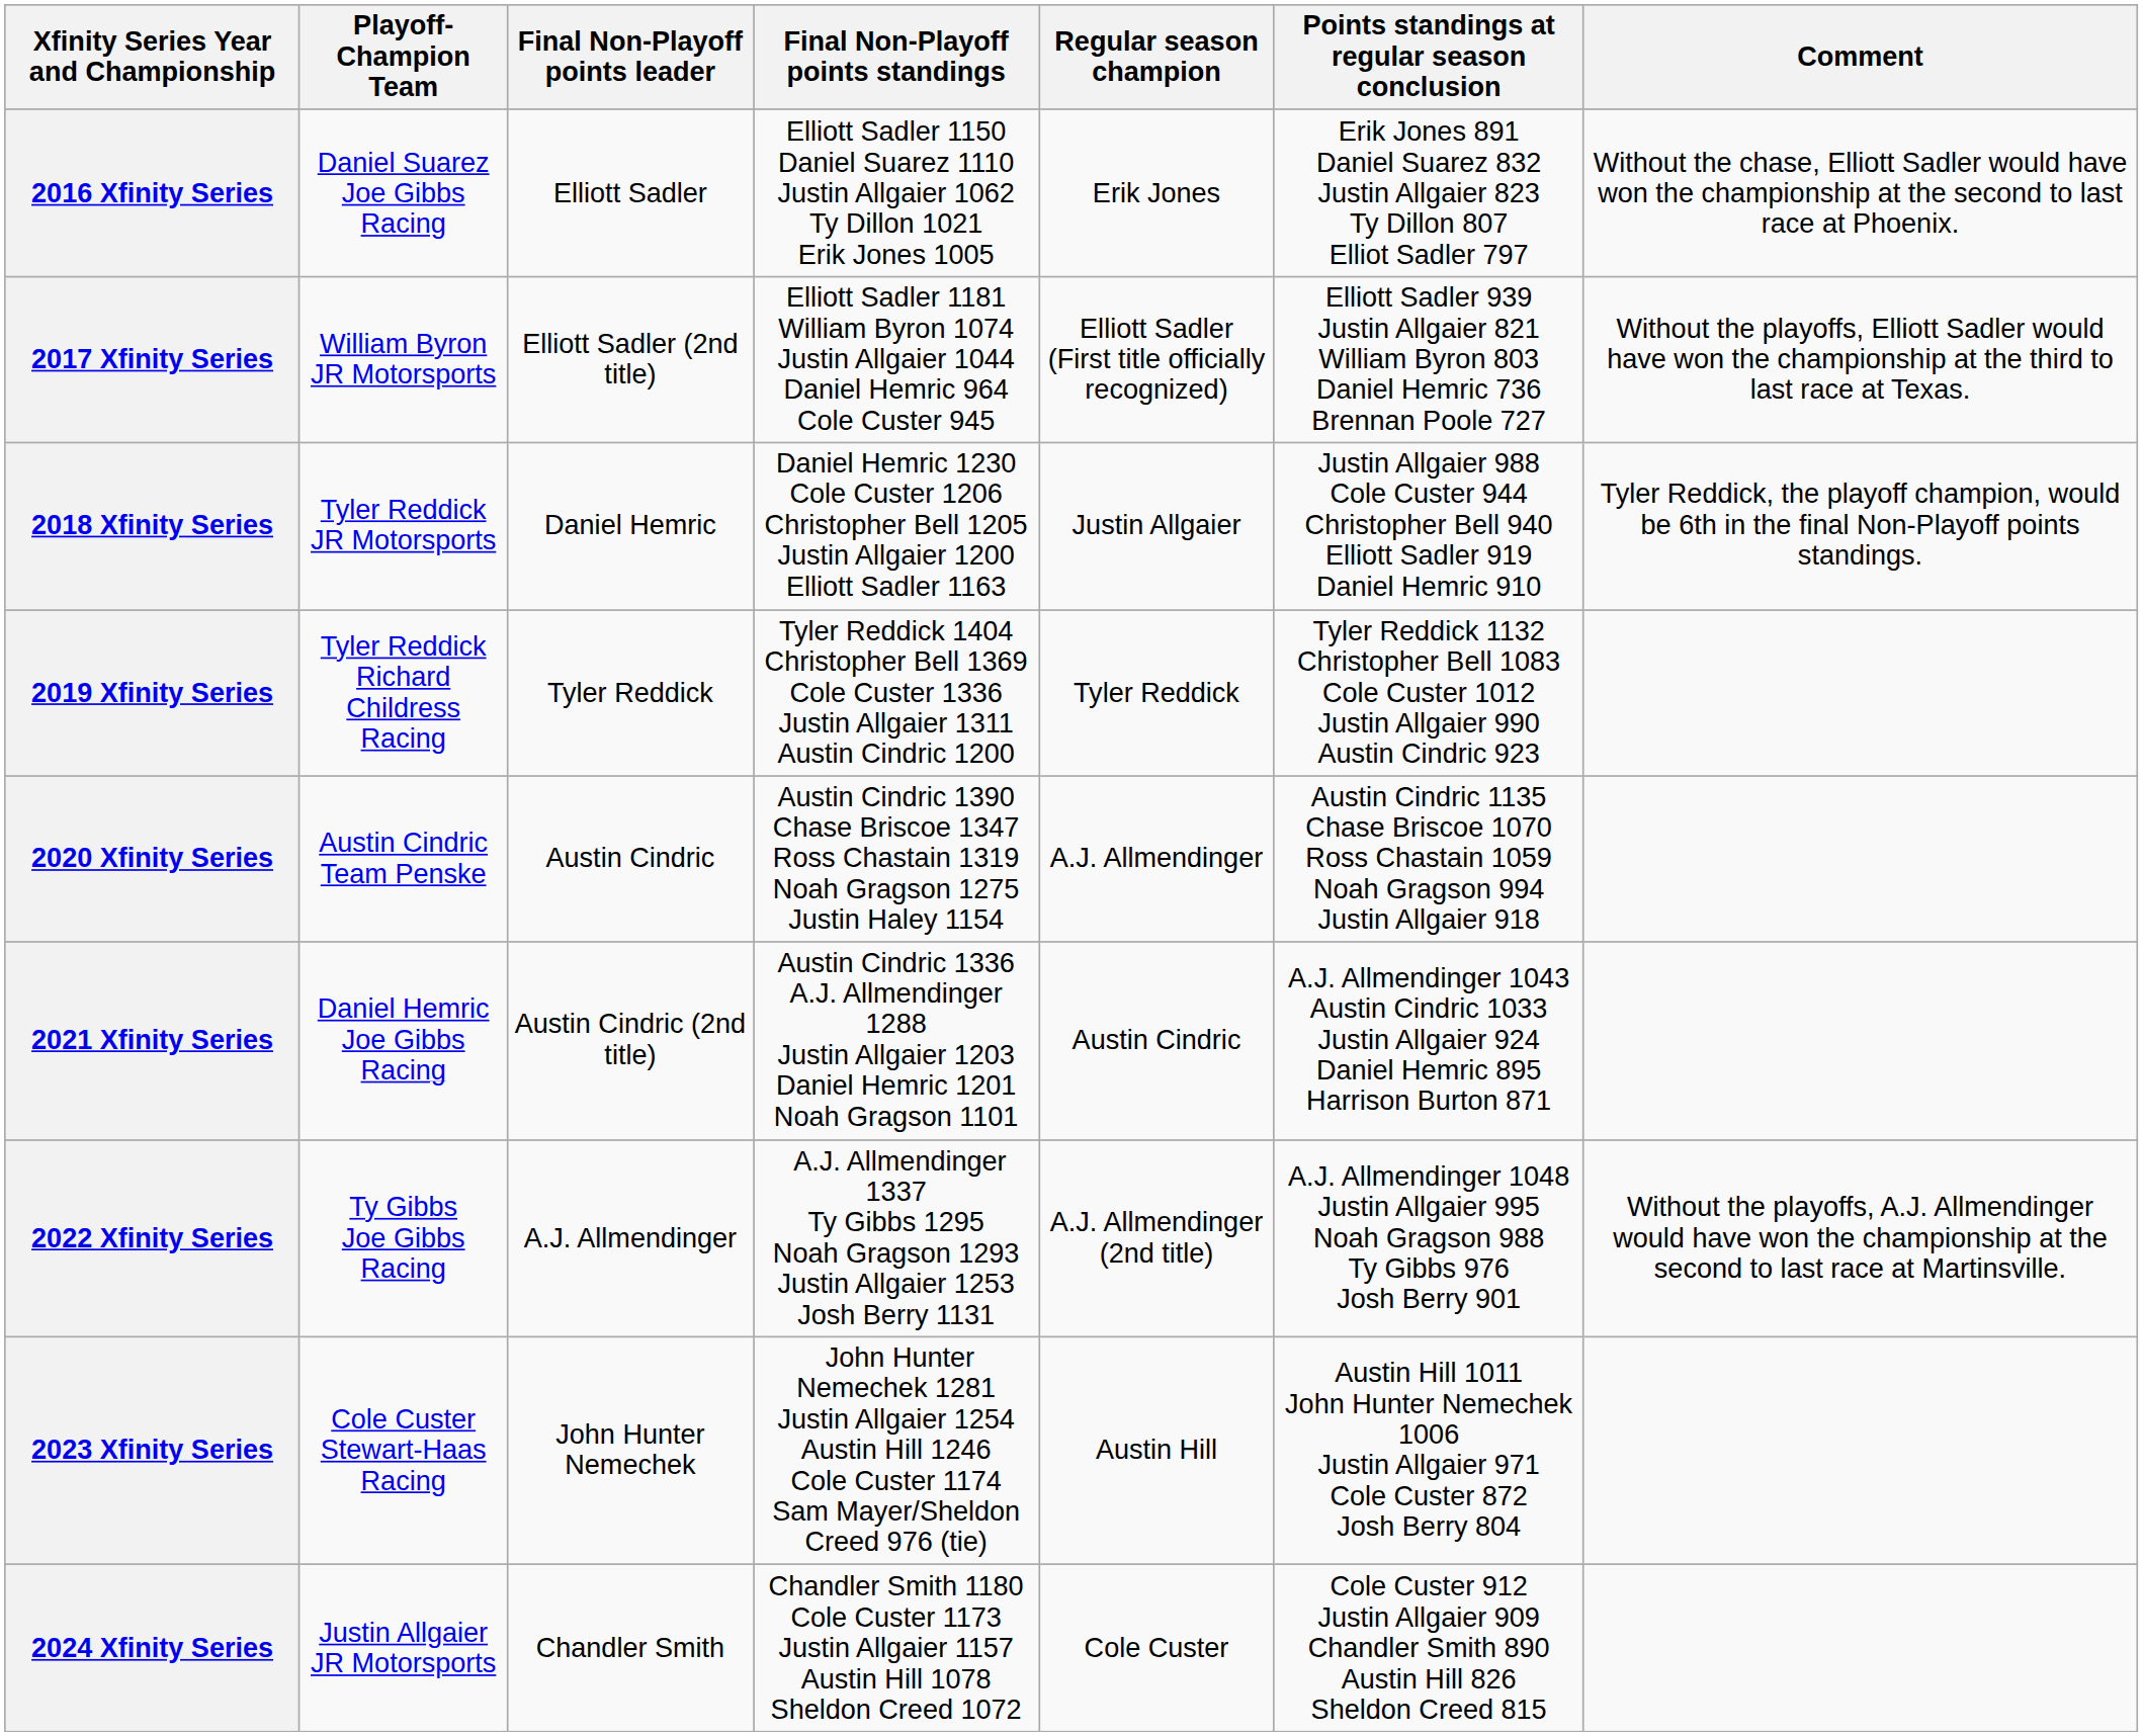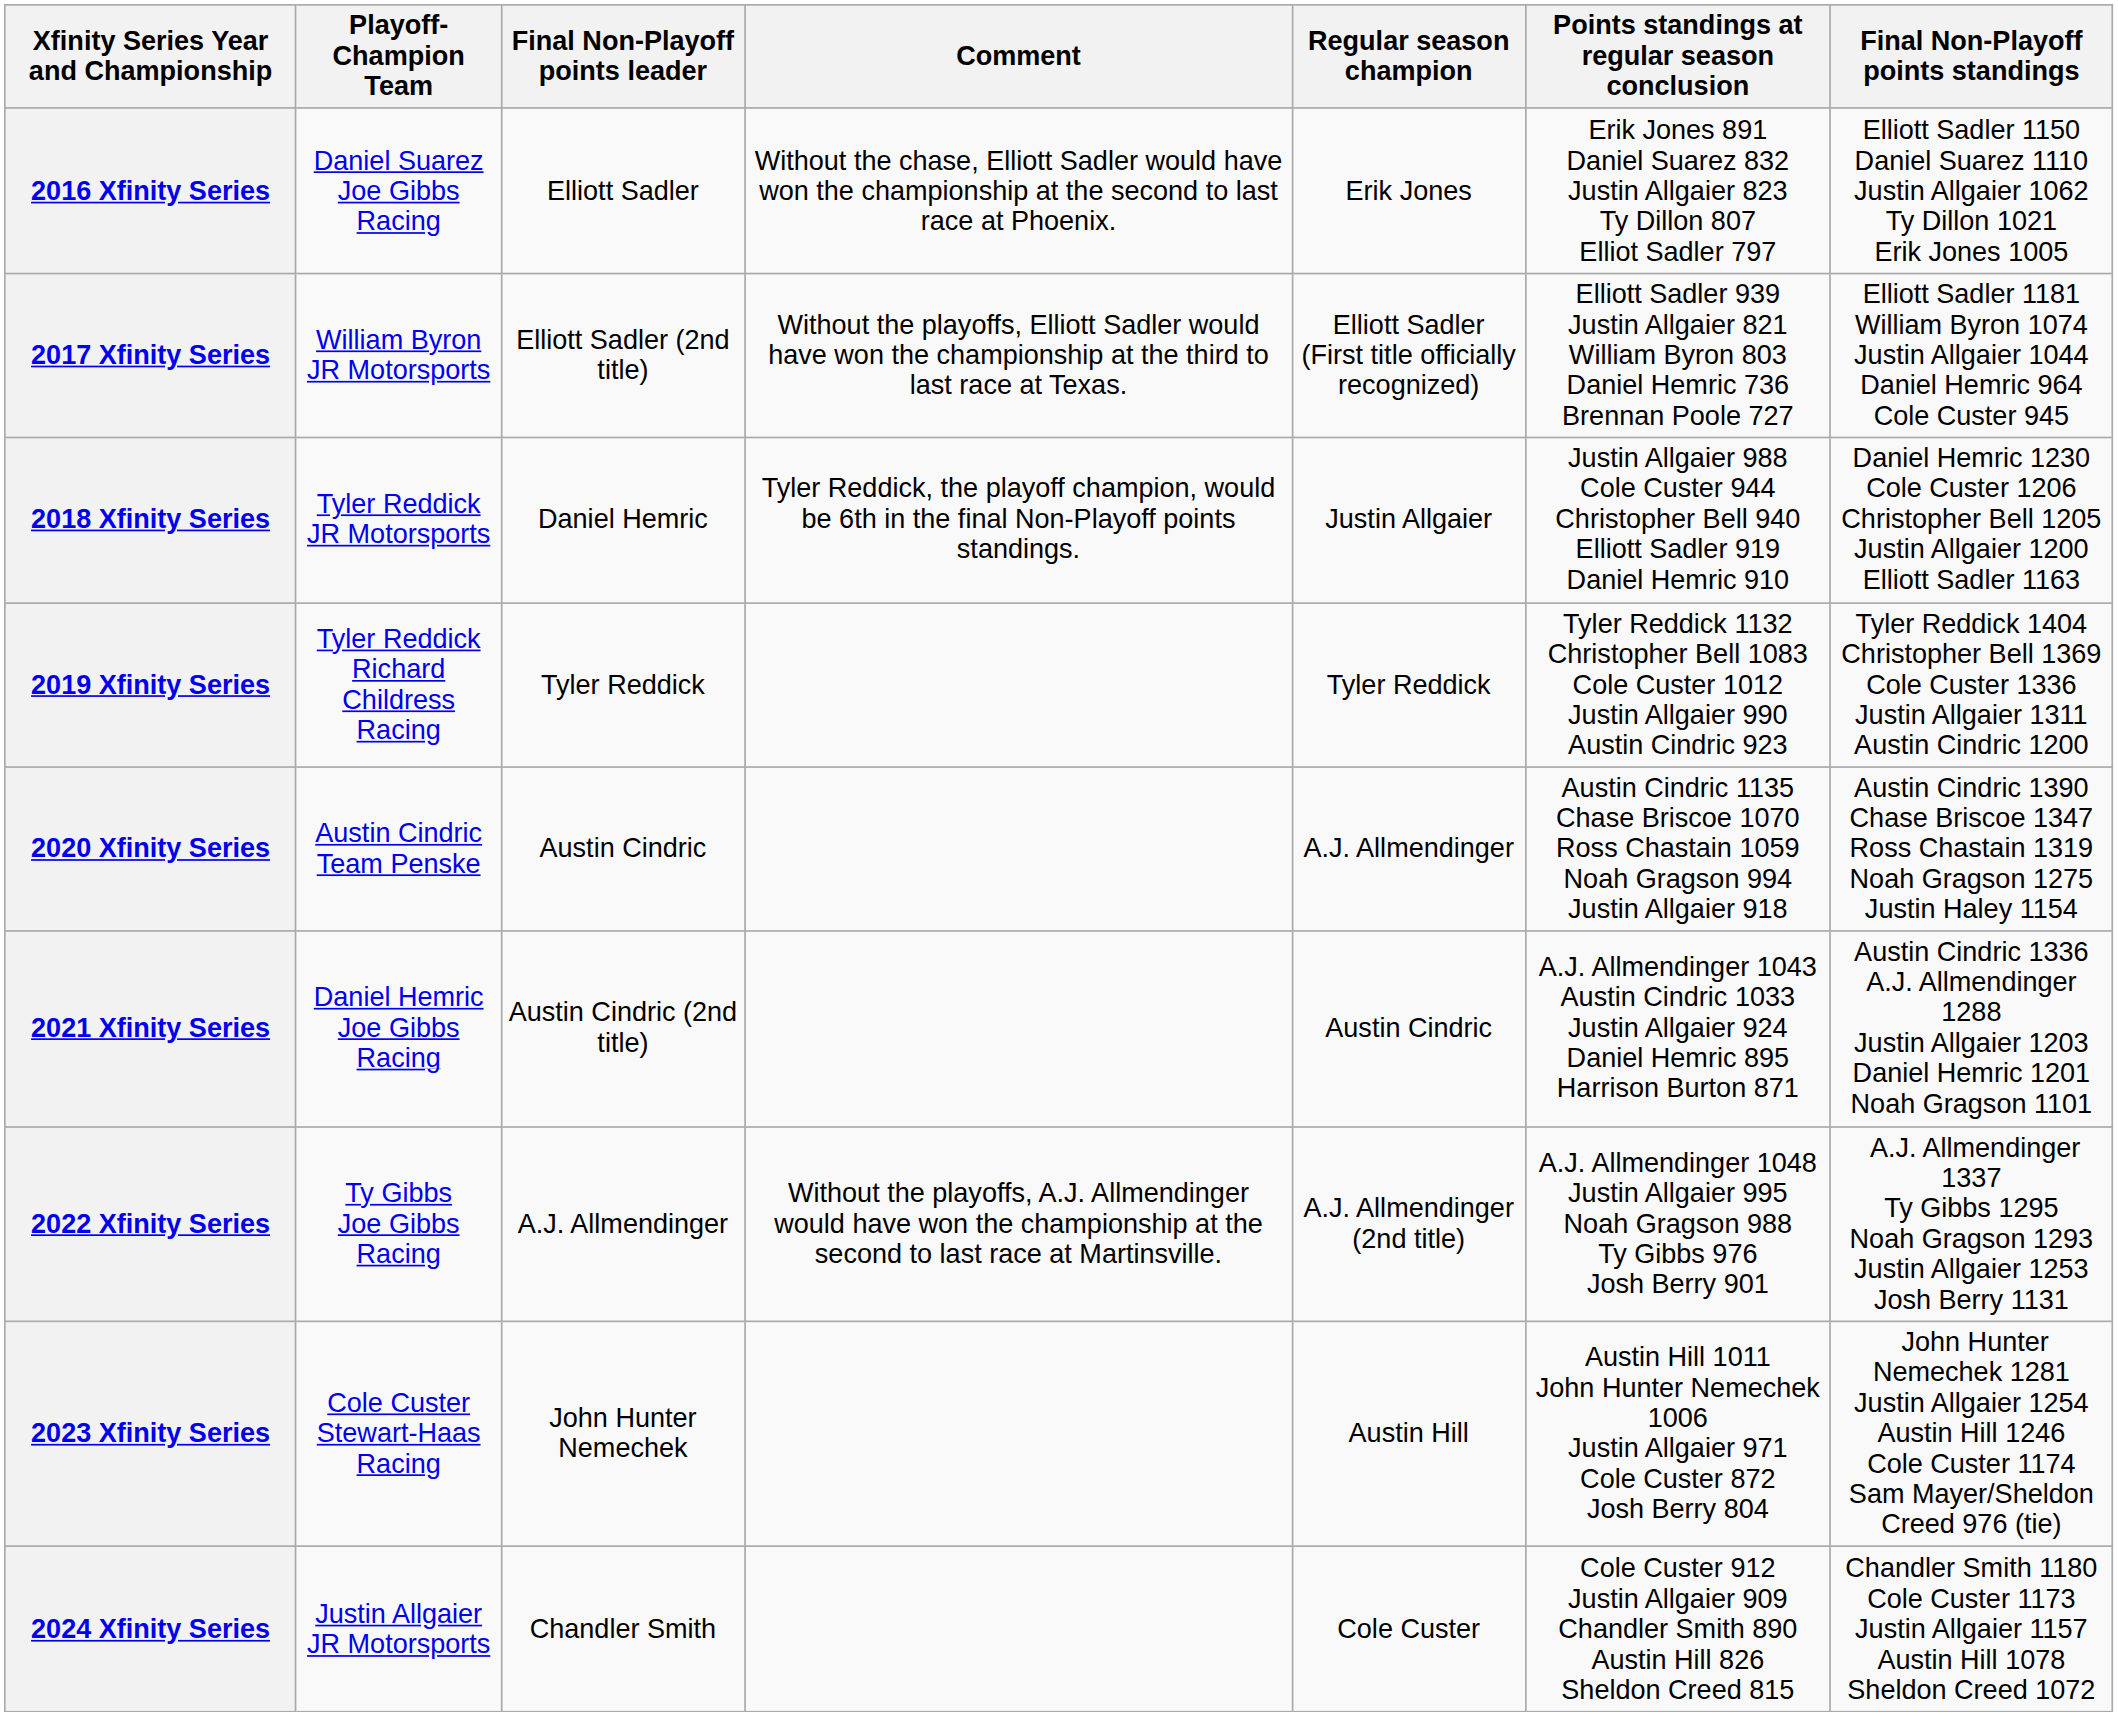columns swapped: Final Non-Playoff points standings <-> Comment
